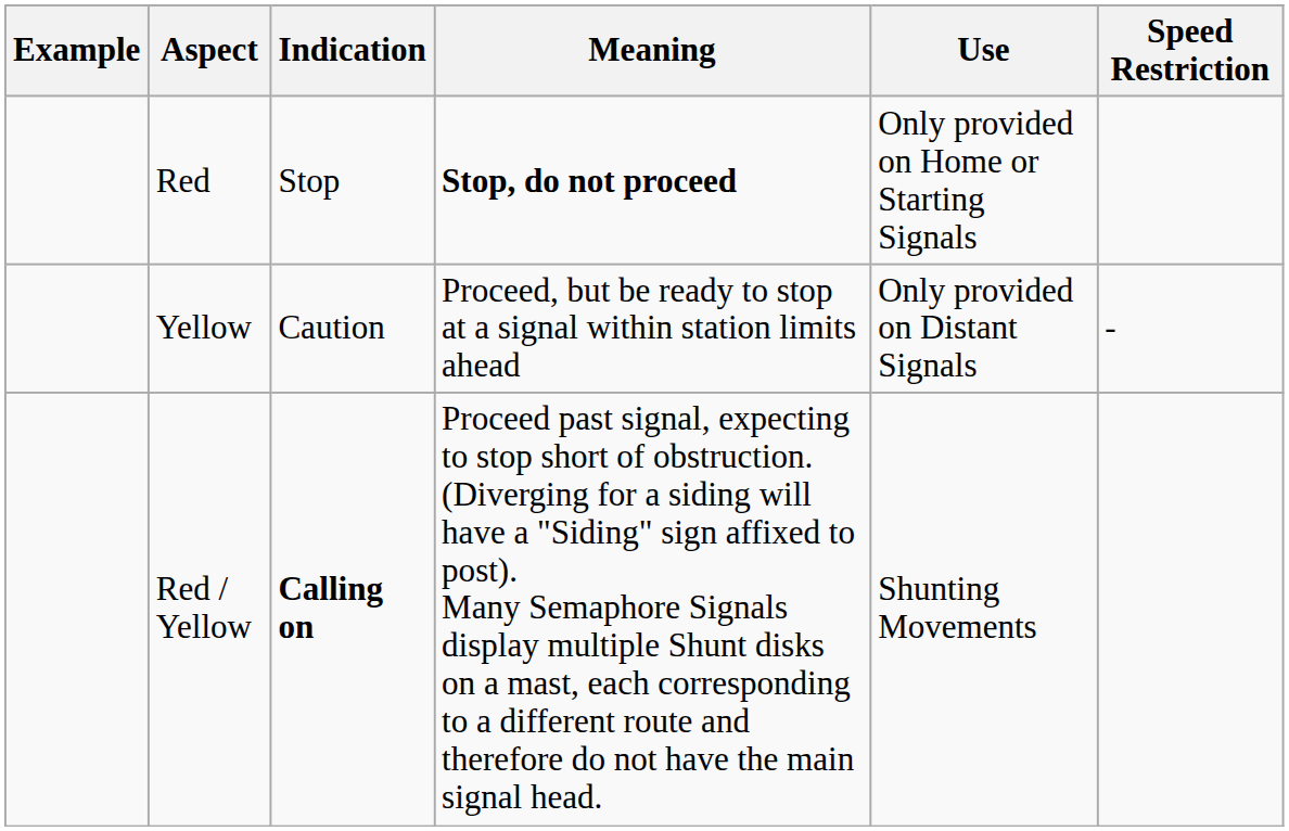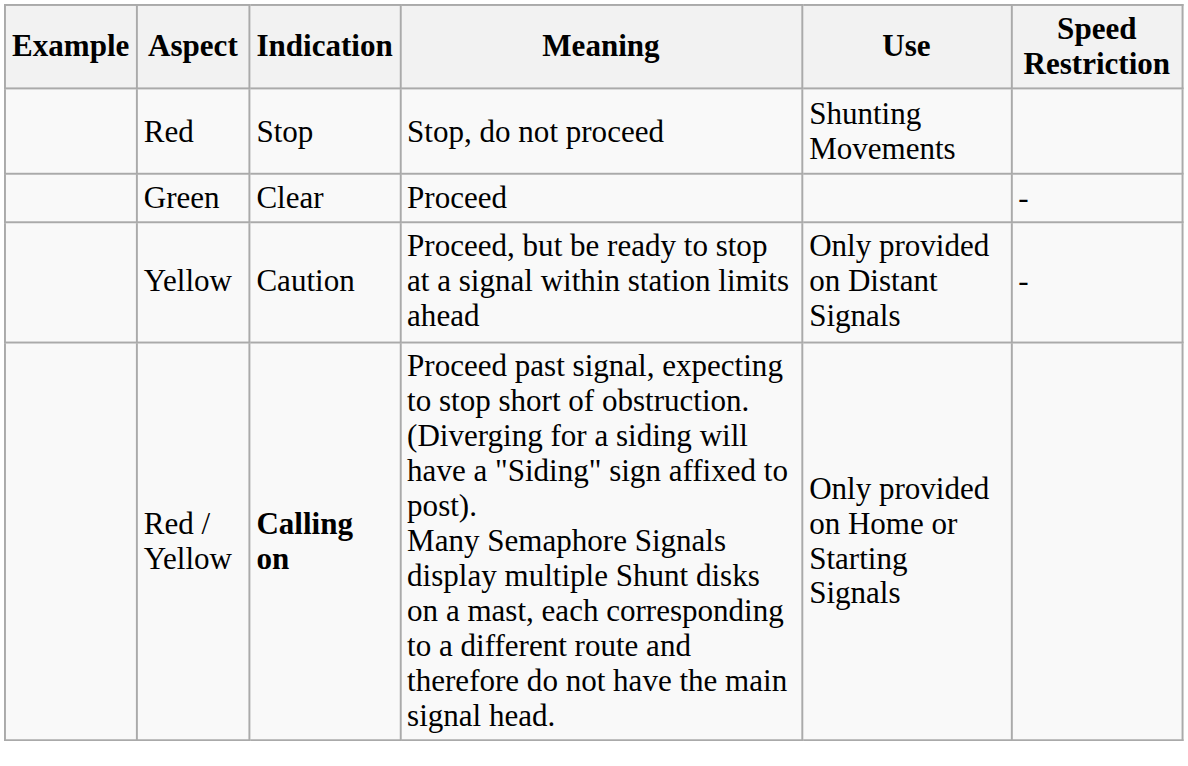Red | Meaning: bold -> normal
Red | Use: Only provided on Home or Starting Signals -> Shunting Movements
+ row: Green | Clear | Proceed | -
Red / Yellow | Use: Shunting Movements -> Only provided on Home or Starting Signals
